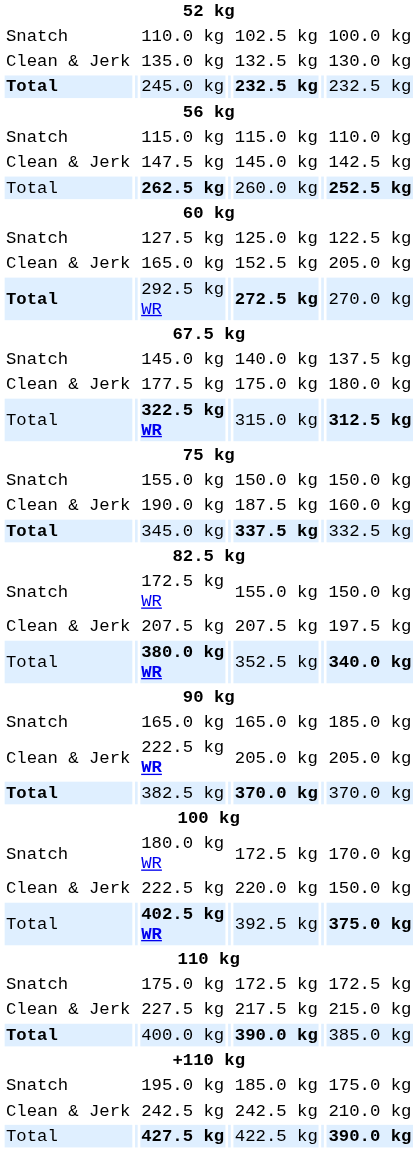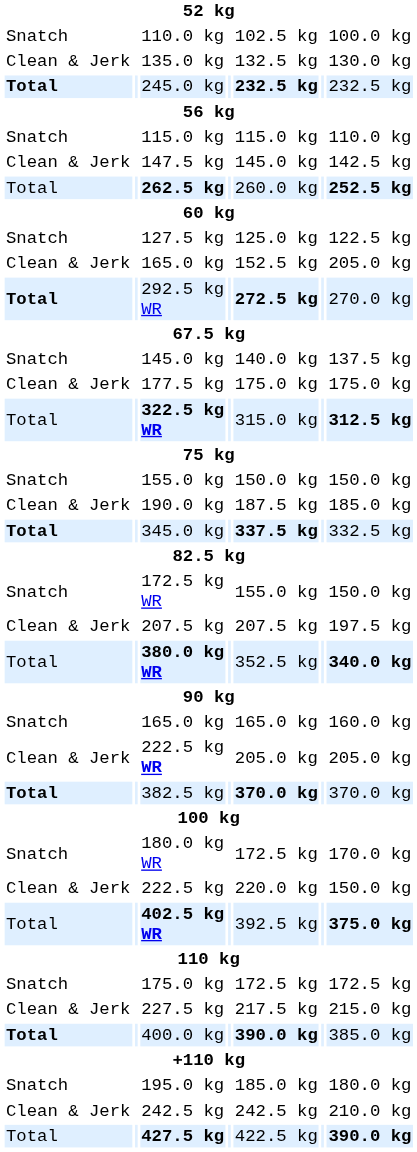177.5 kg | column 7: 180.0 kg -> 175.0 kg
190.0 kg | column 7: 160.0 kg -> 185.0 kg
Snatch / 165.0 kg | column 7: 185.0 kg -> 160.0 kg
195.0 kg | column 7: 175.0 kg -> 180.0 kg
